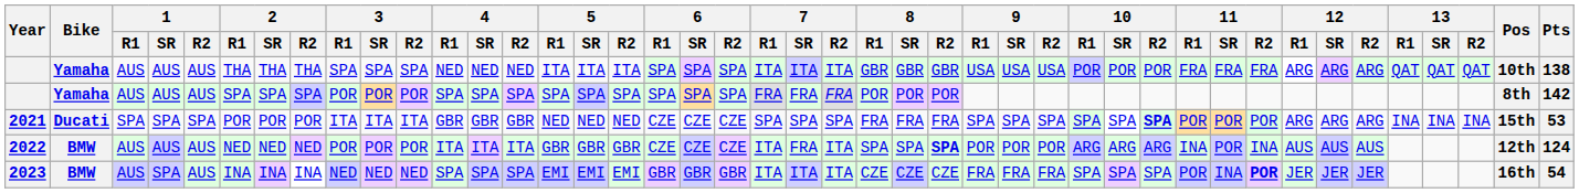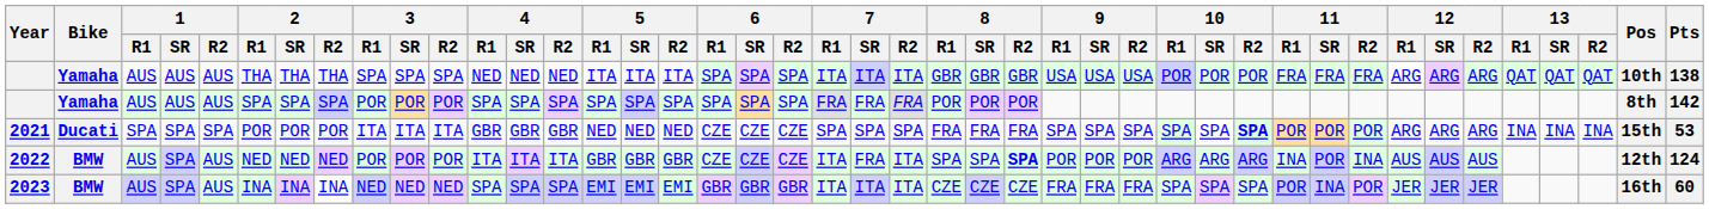2022 | 1 / SR: AUS -> SPA
2023 | 11 / R2: bold -> normal
2023 | Pts: 54 -> 60
